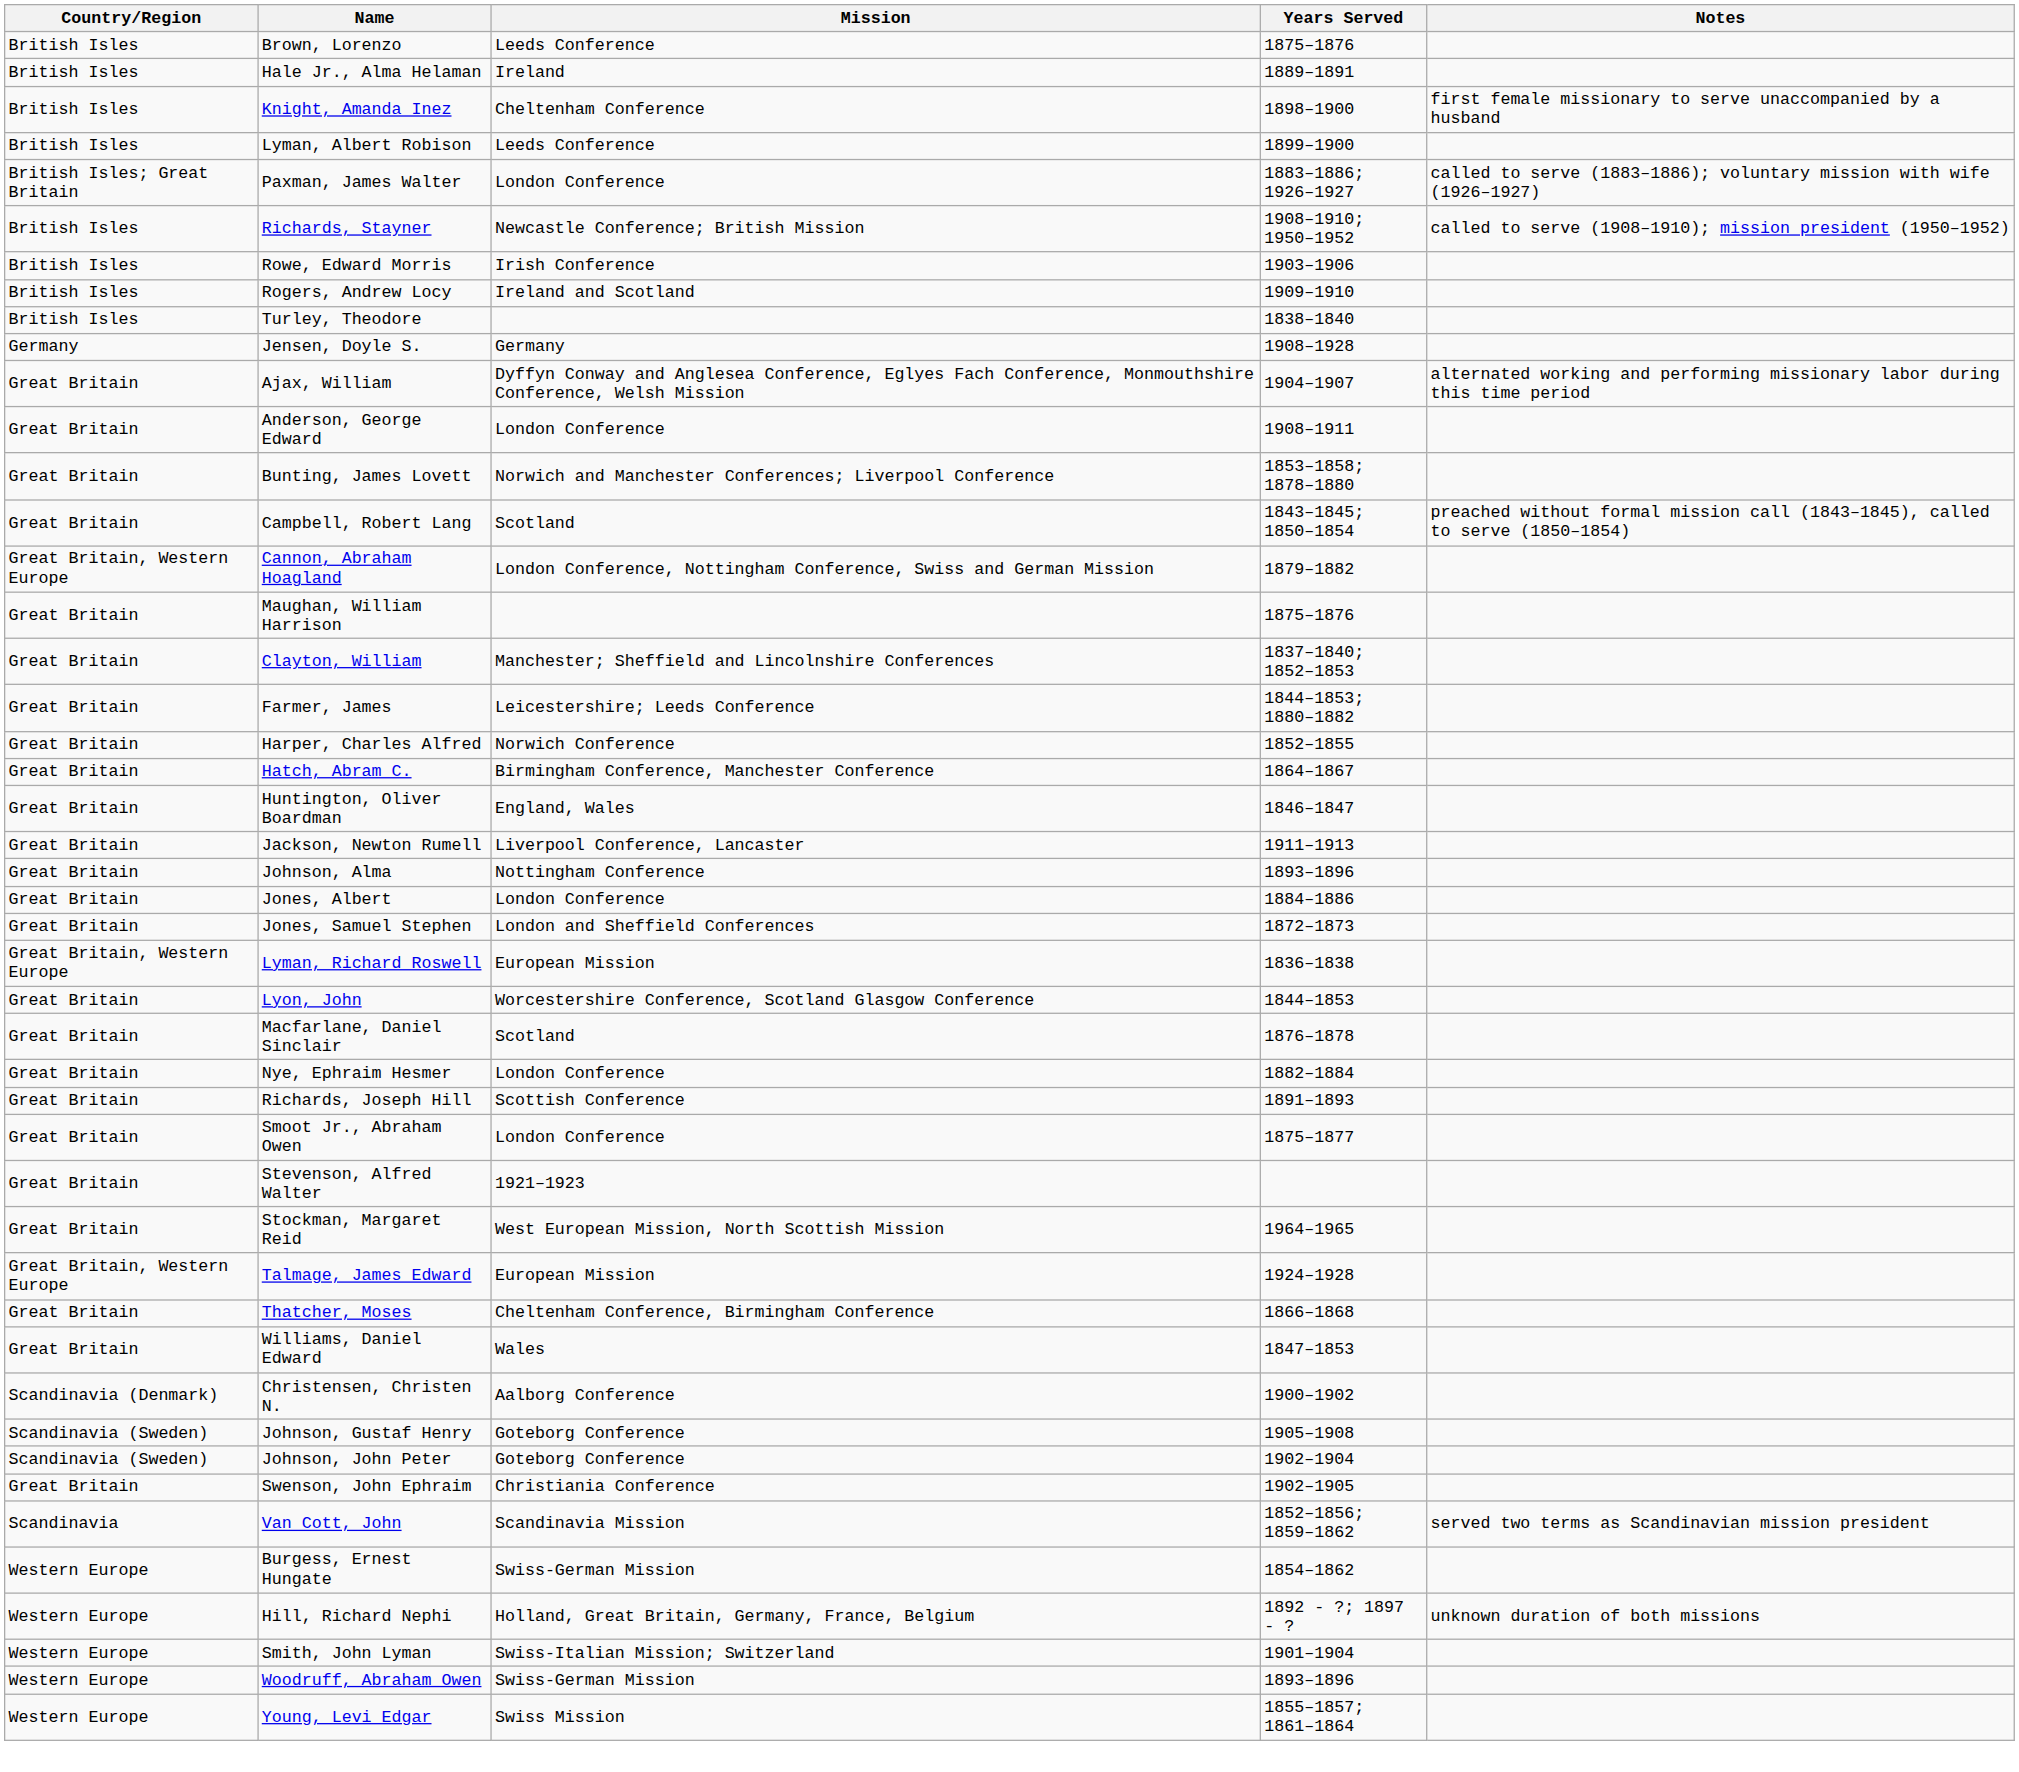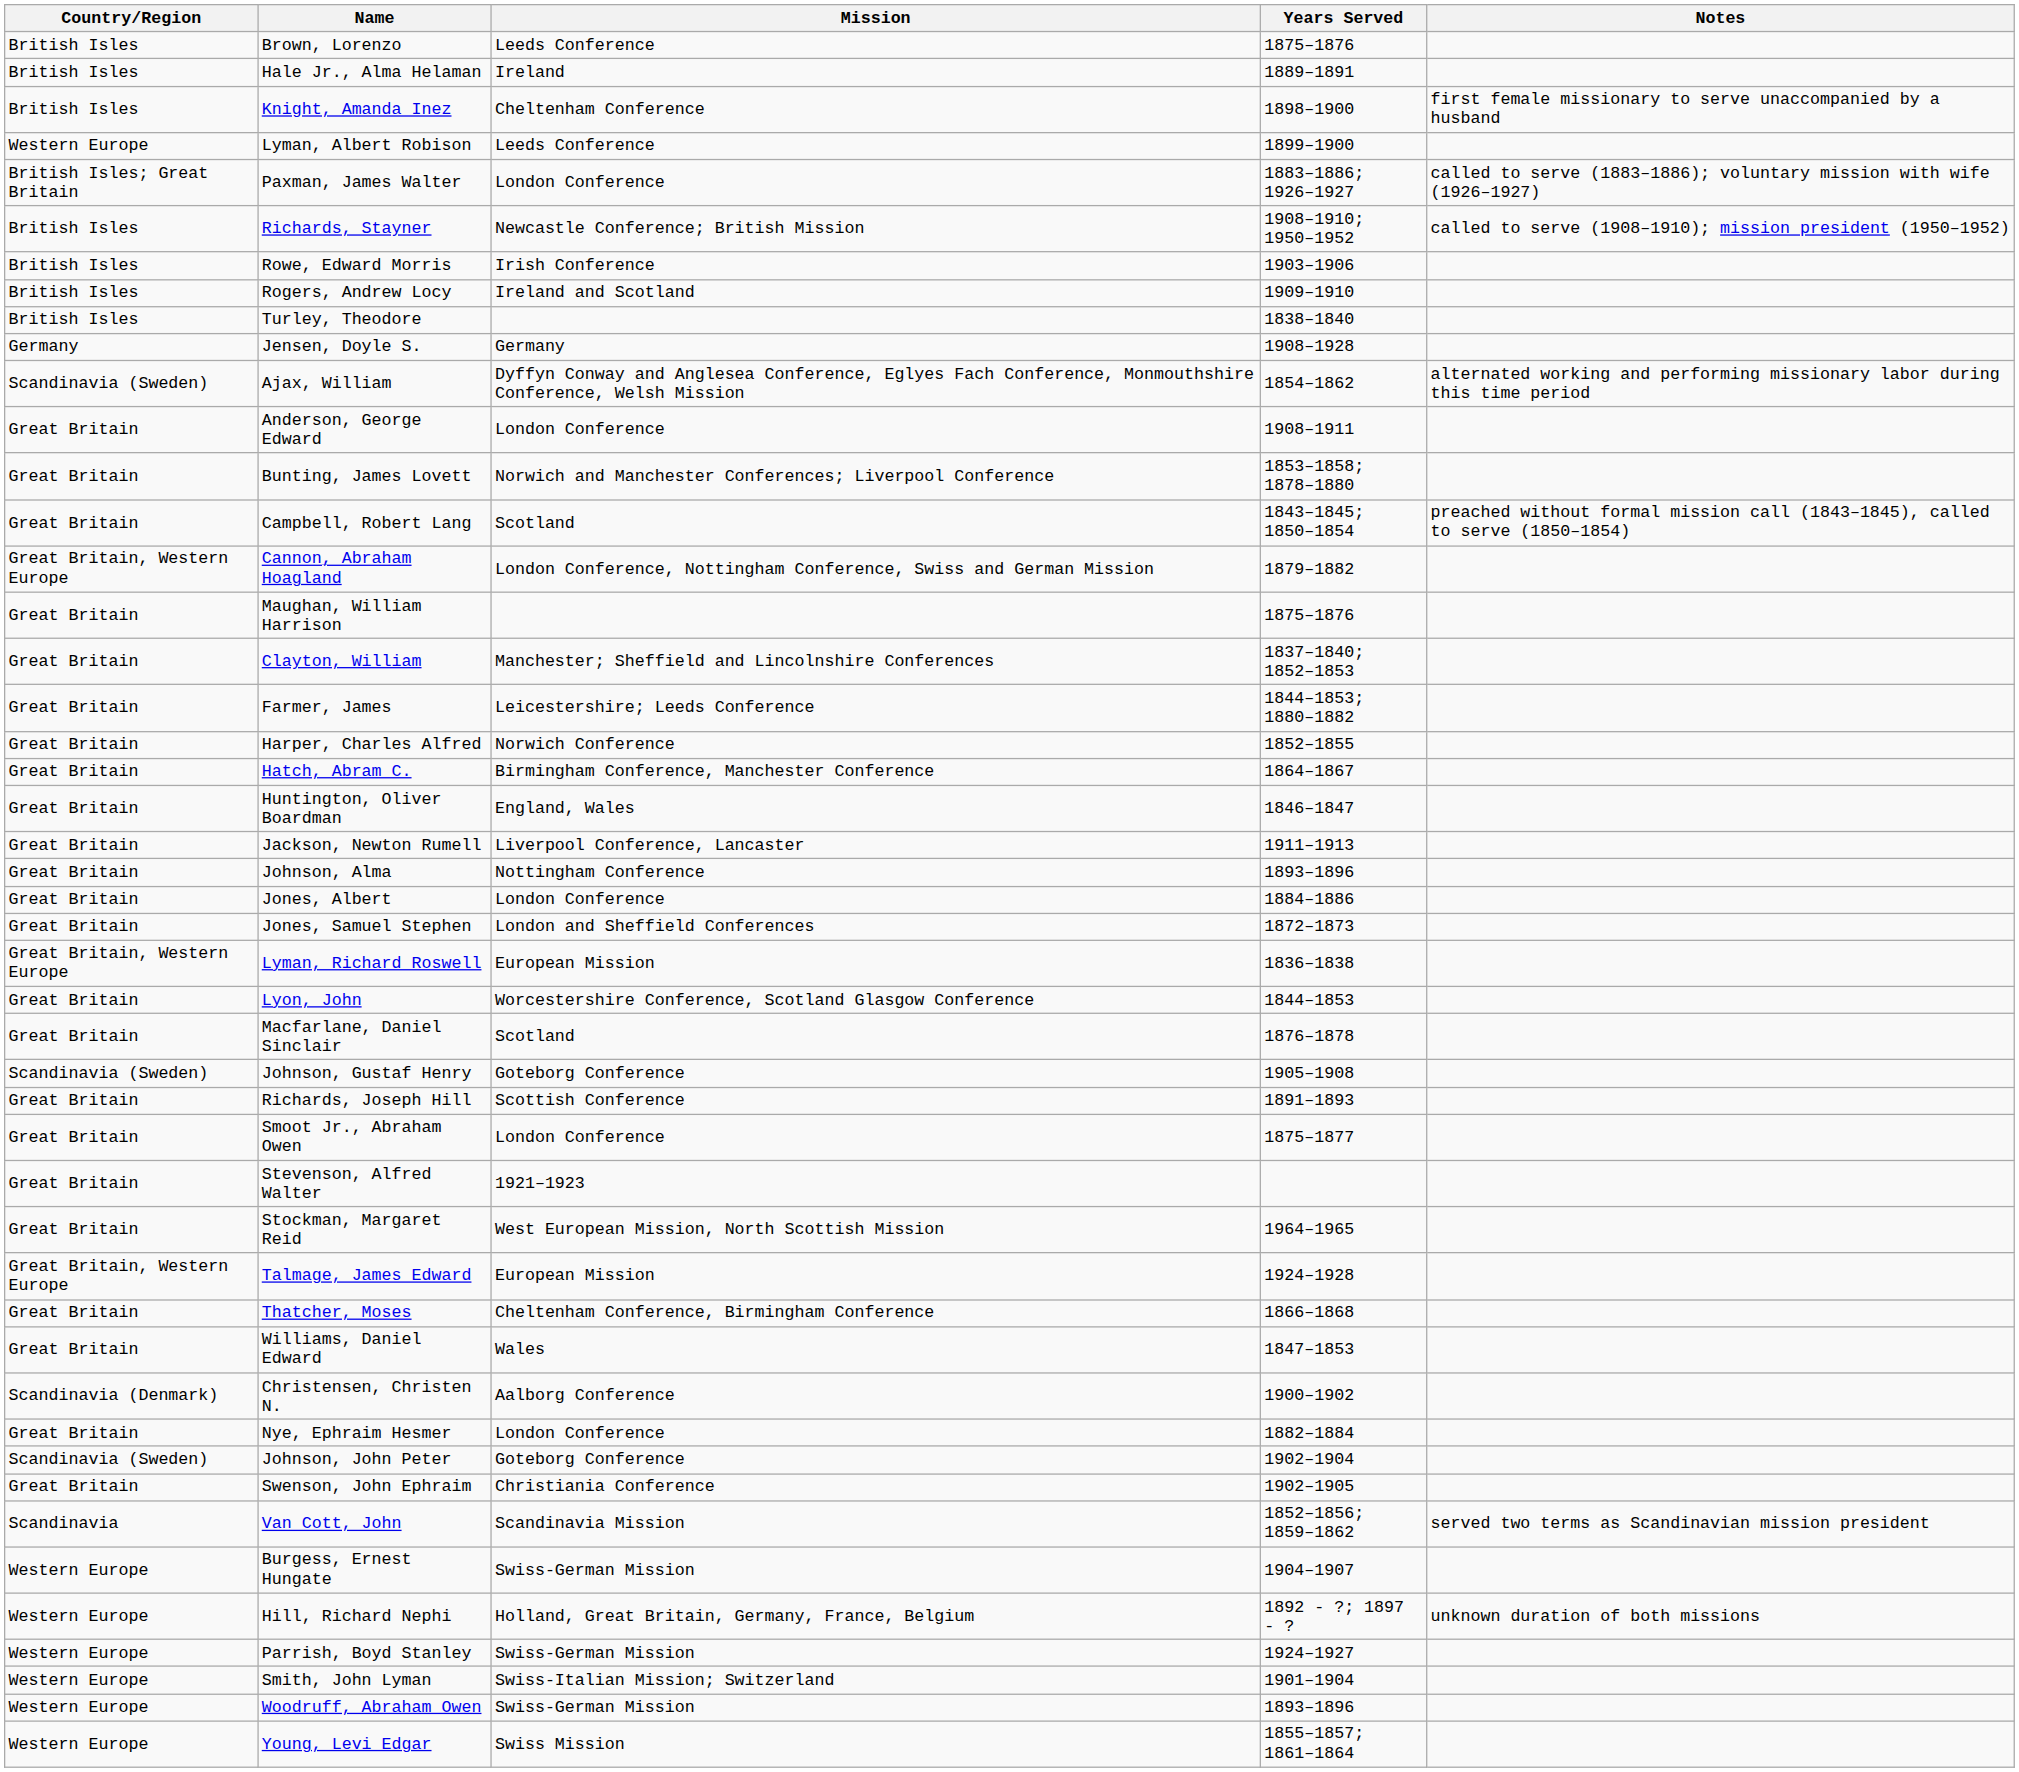Lyman, Albert Robison | Country/Region: British Isles -> Western Europe
Ajax, William | Country/Region: Great Britain -> Scandinavia (Sweden)
Ajax, William | Years Served: 1904–1907 -> 1854–1862
rows swapped: Nye, Ephraim Hesmer <-> Johnson, Gustaf Henry
Burgess, Ernest Hungate | Years Served: 1854–1862 -> 1904–1907
+ row: Western Europe | Parrish, Boyd Stanley | Swiss-German Mission | 1924–1927
